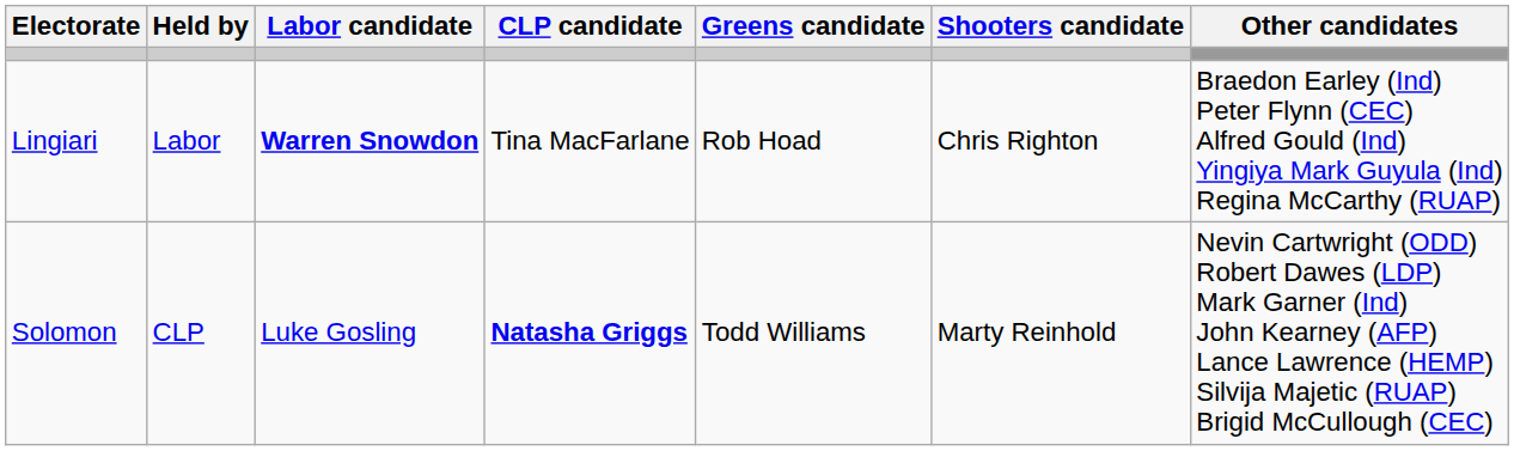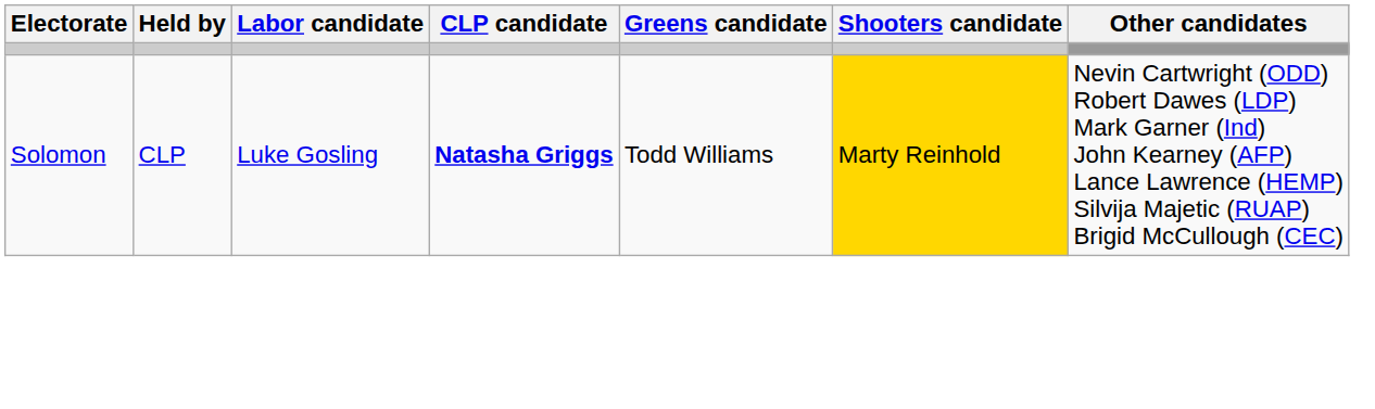- row: Lingiari | Labor | Warren Snowdon | Tina MacFarlane | Rob Hoad | Chris Righton | Braedon Earley (Ind) Peter Flynn (CEC) Alfred Gould (Ind) Yingiya Mark Guyula (Ind) Regina McCarthy (RUAP)
Solomon | Shooters candidate: no background -> gold background
